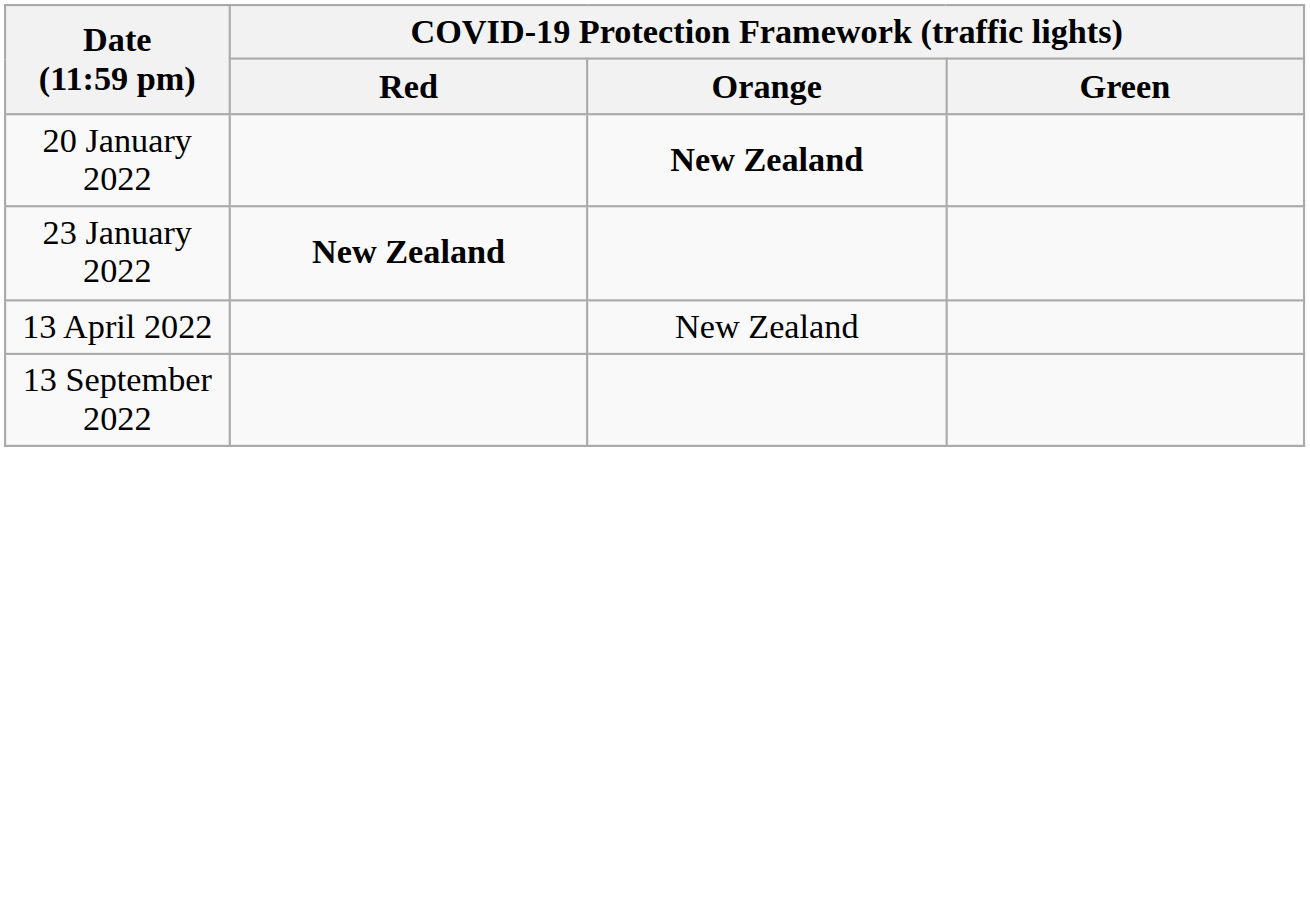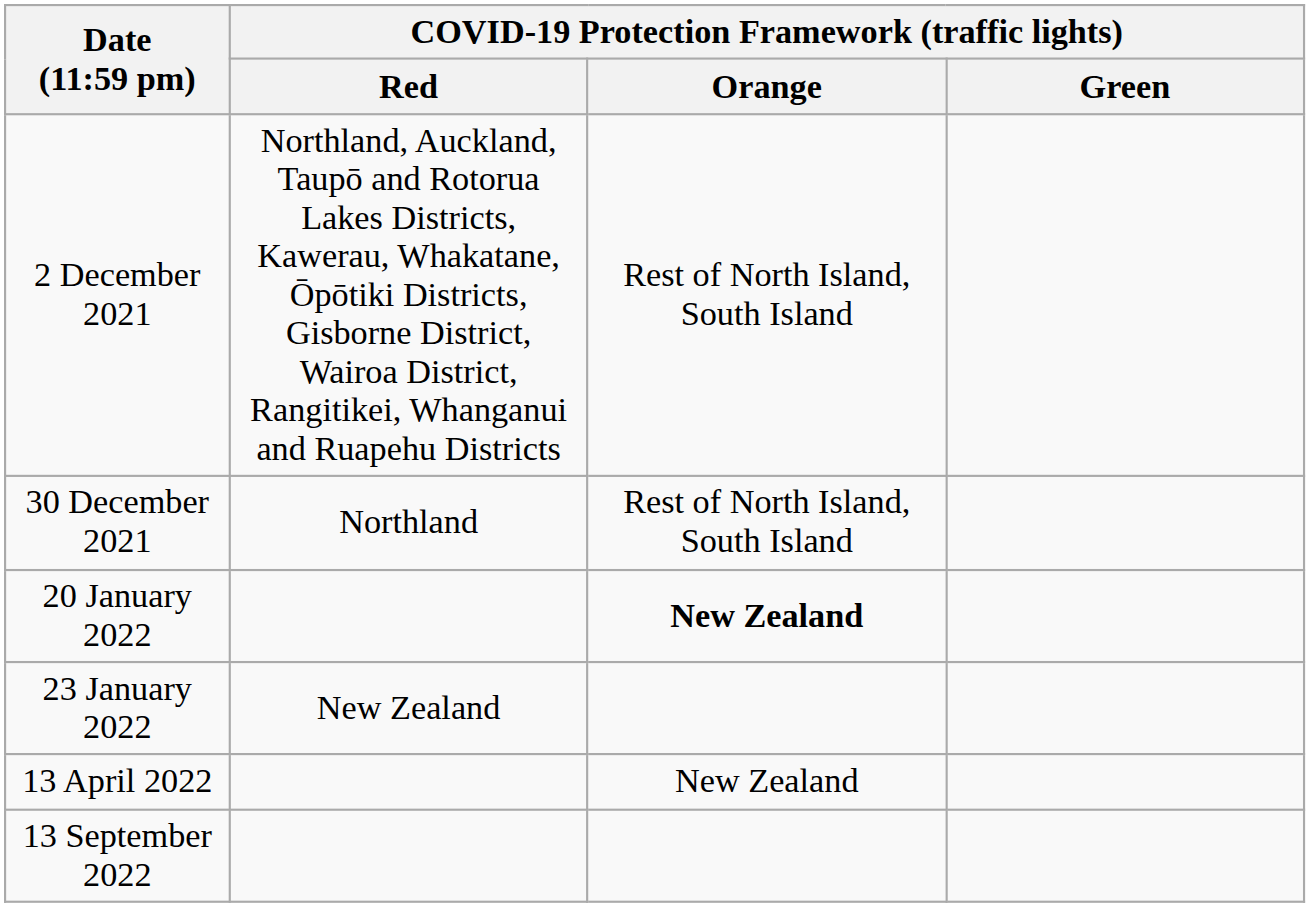+ row: 2 December 2021 | Northland, Auckland, Taupō and Rotorua Lakes Districts, Kawerau, Whakatane, Ōpōtiki Districts, Gisborne District, Wairoa District, Rangitikei, Whanganui and Ruapehu Districts | Rest of North Island, South Island
+ row: 30 December 2021 | Northland | Rest of North Island, South Island
23 January 2022 | COVID-19 Protection Framework (traffic lights) / Red: bold -> normal
